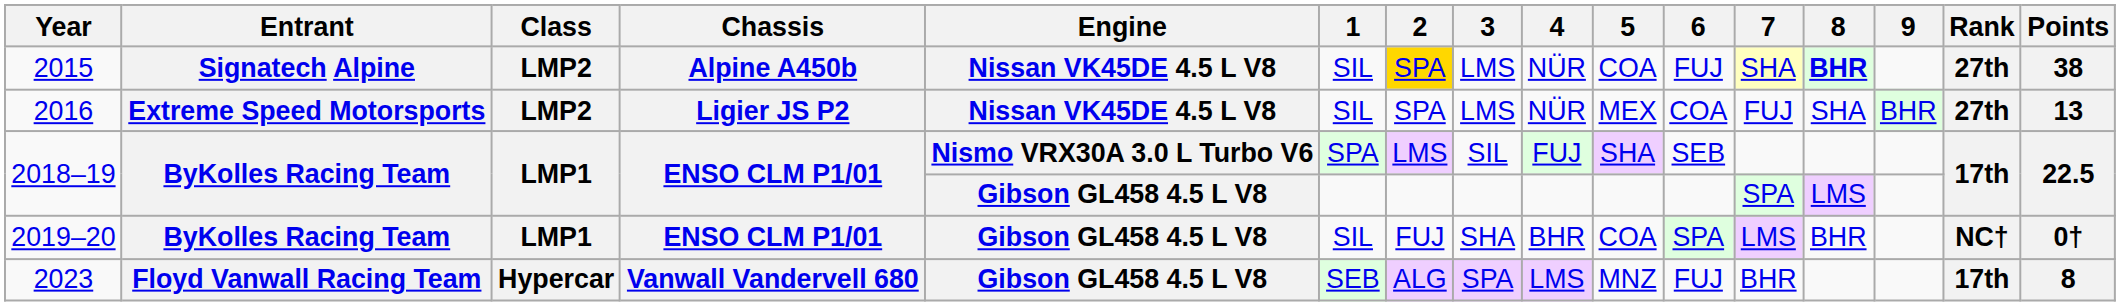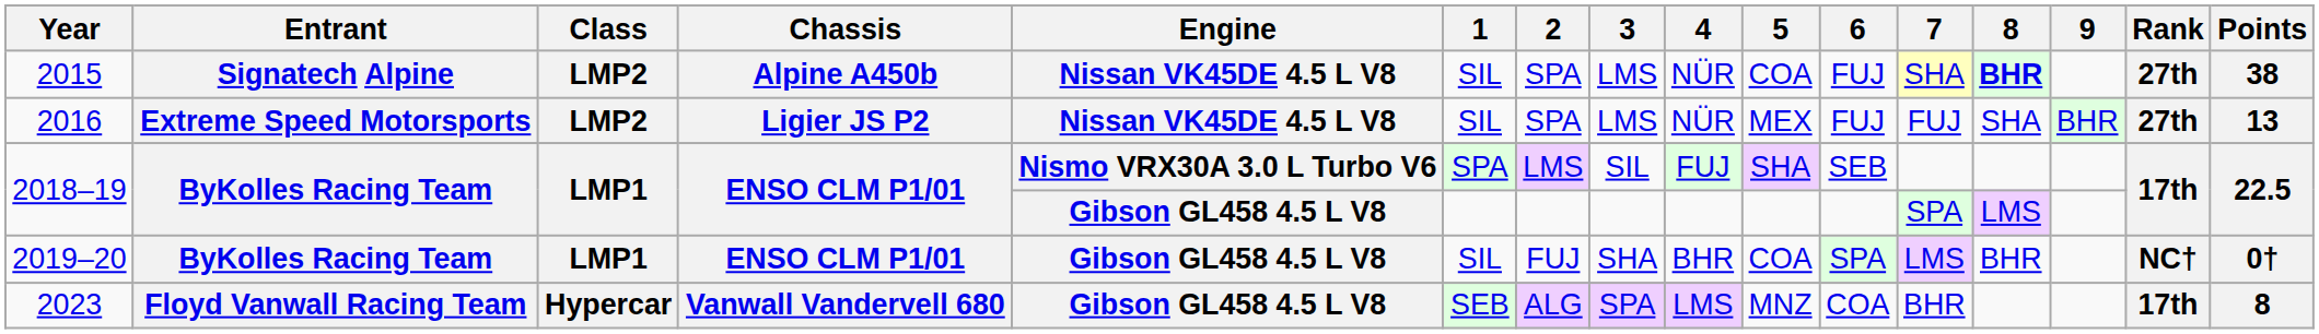2015 | 2: gold background -> no background
2016 | 6: COA -> FUJ
2023 | 6: FUJ -> COA
